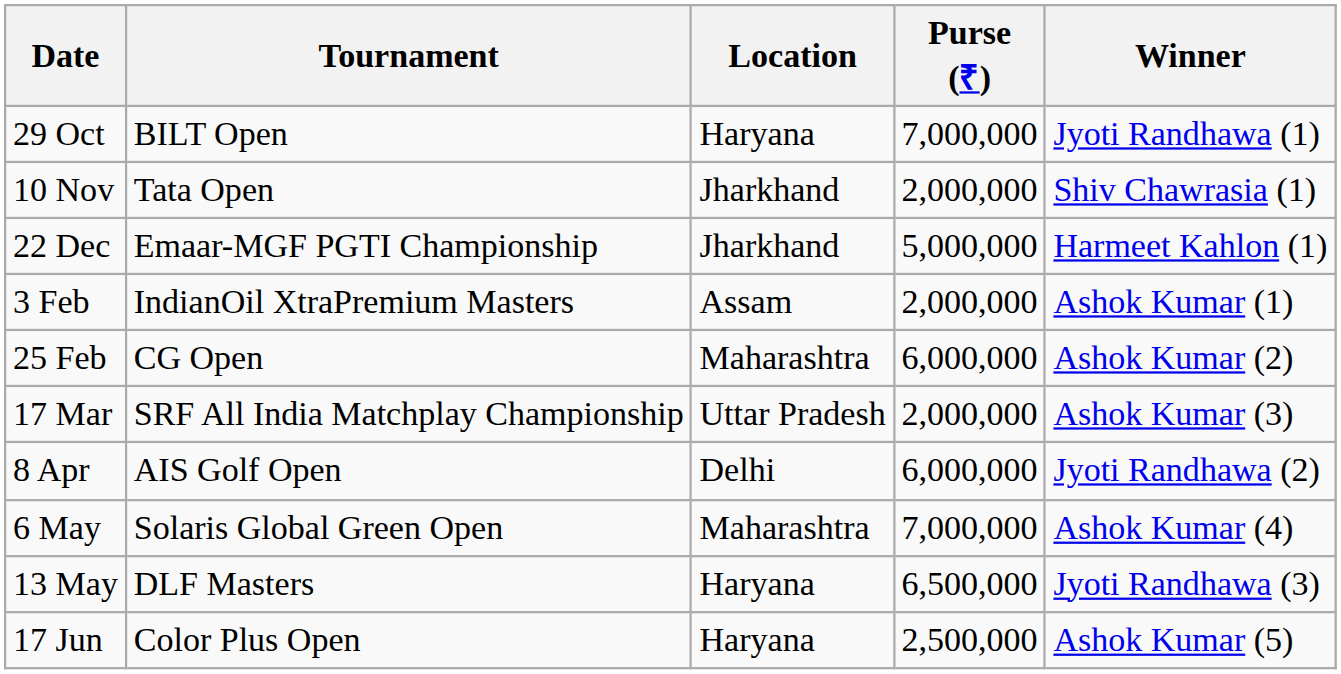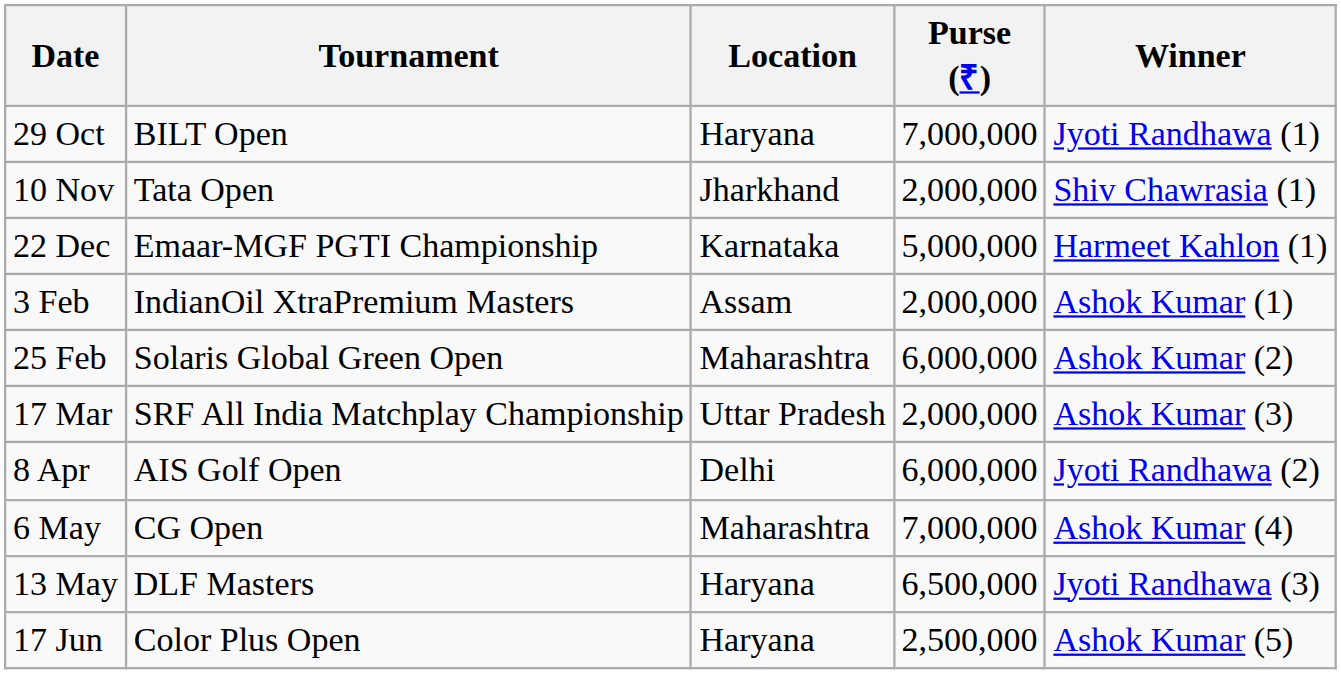22 Dec | Location: Jharkhand -> Karnataka
25 Feb | Tournament: CG Open -> Solaris Global Green Open
6 May | Tournament: Solaris Global Green Open -> CG Open
